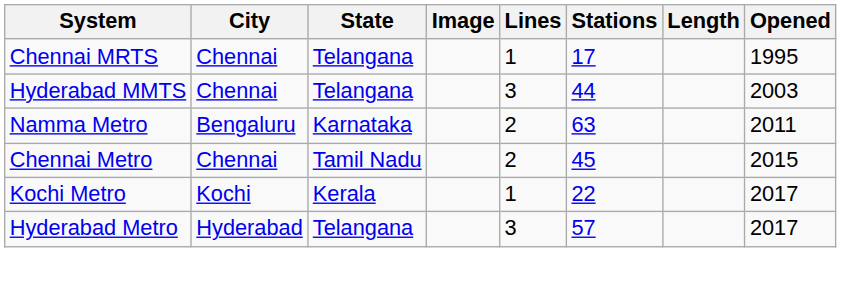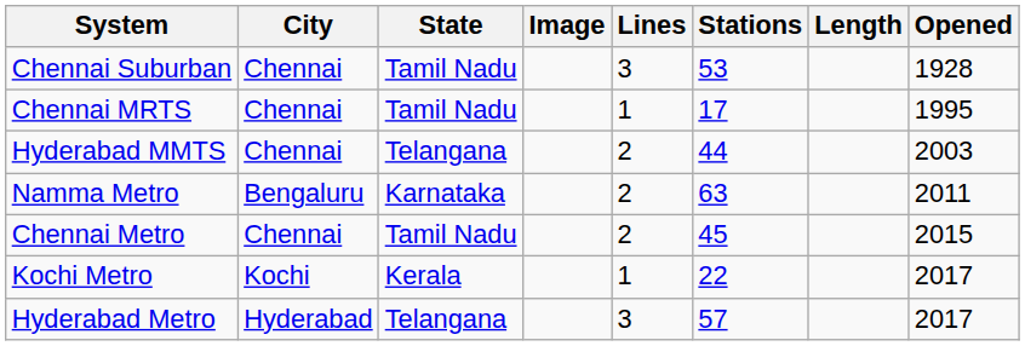+ row: Chennai Suburban | Chennai | Tamil Nadu | 3 | 53 | 1928
Chennai MRTS | State: Telangana -> Tamil Nadu
Hyderabad MMTS | Lines: 3 -> 2
